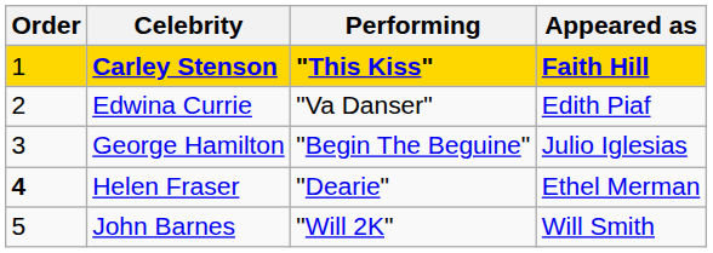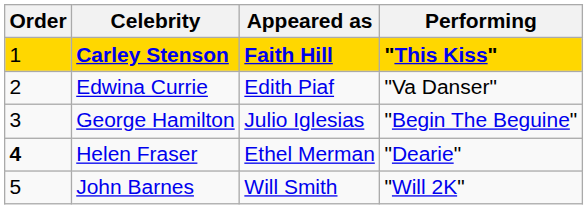columns swapped: Appeared as <-> Performing
